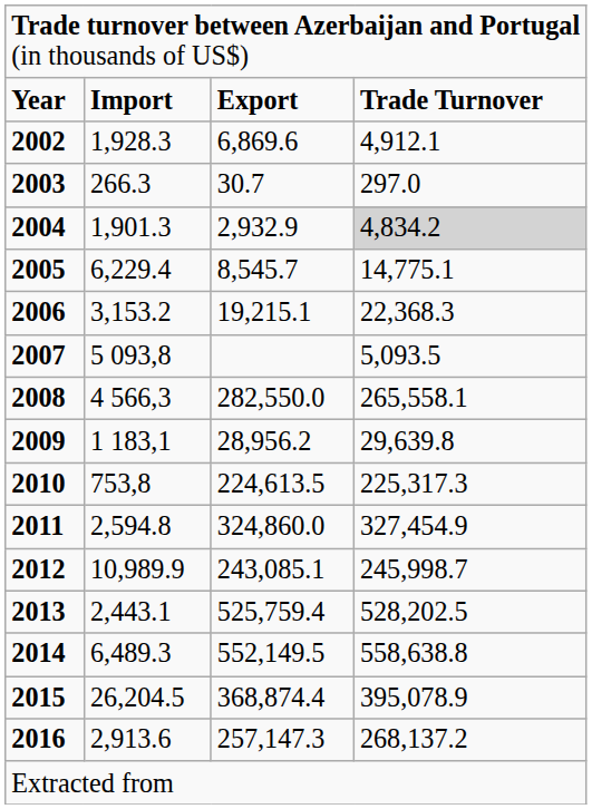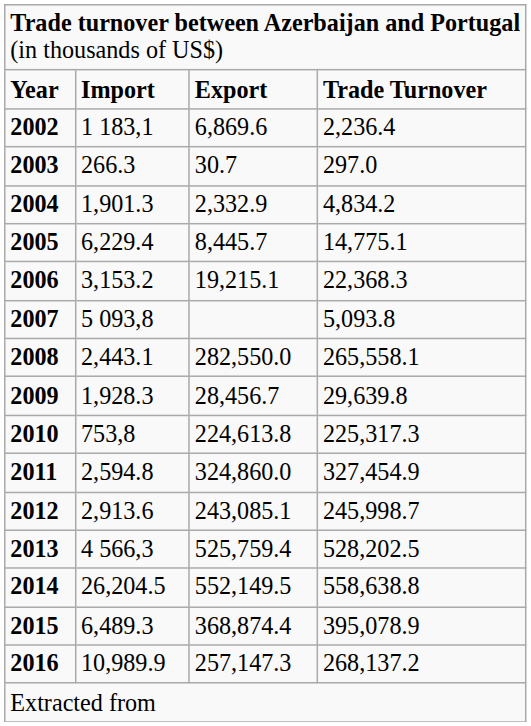2002 | column 2: 1,928.3 -> 1 183,1
2002 | column 4: 4,912.1 -> 2,236.4
2004 | column 3: 2,932.9 -> 2,332.9
2004 | column 4: lightgrey background -> no background
2005 | column 3: 8,545.7 -> 8,445.7
2007 | column 4: 5,093.5 -> 5,093.8
2008 | column 2: 4 566,3 -> 2,443.1
2009 | column 2: 1 183,1 -> 1,928.3
2009 | column 3: 28,956.2 -> 28,456.7
2010 | column 3: 224,613.5 -> 224,613.8
2012 | column 2: 10,989.9 -> 2,913.6
2013 | column 2: 2,443.1 -> 4 566,3
2014 | column 2: 6,489.3 -> 26,204.5
2015 | column 2: 26,204.5 -> 6,489.3
2016 | column 2: 2,913.6 -> 10,989.9
